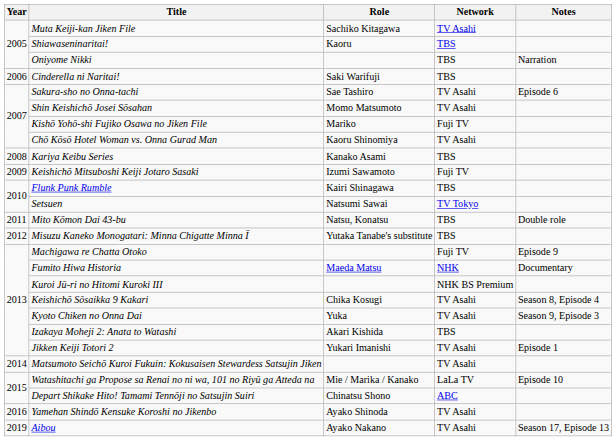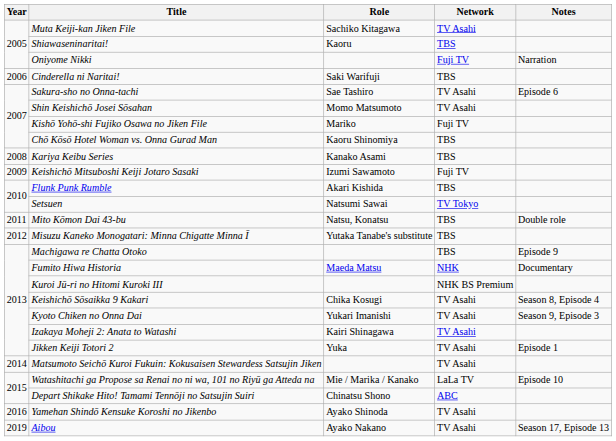Oniyome Nikki | Network: TBS -> Fuji TV
Chō Kōsō Hotel Woman vs. Onna Gurad Man | Network: TV Asahi -> TBS
Flunk Punk Rumble | Role: Kairi Shinagawa -> Akari Kishida
Machigawa re Chatta Otoko | Network: Fuji TV -> TBS
Kyoto Chiken no Onna Dai | Role: Yuka -> Yukari Imanishi
Izakaya Moheji 2: Anata to Watashi | Role: Akari Kishida -> Kairi Shinagawa
Izakaya Moheji 2: Anata to Watashi | Network: TBS -> TV Asahi
Jikken Keiji Totori 2 | Role: Yukari Imanishi -> Yuka
